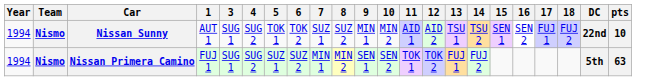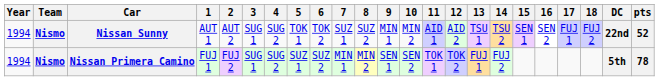+ column: 2 | AUT 2 | FUJ 2
Nissan Sunny | pts: 10 -> 52
Nissan Primera Camino | pts: 63 -> 78
